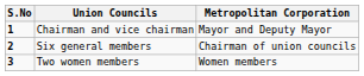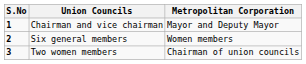Six general members | Metropolitan Corporation: Chairman of union councils -> Women members
Two women members | Metropolitan Corporation: Women members -> Chairman of union councils
